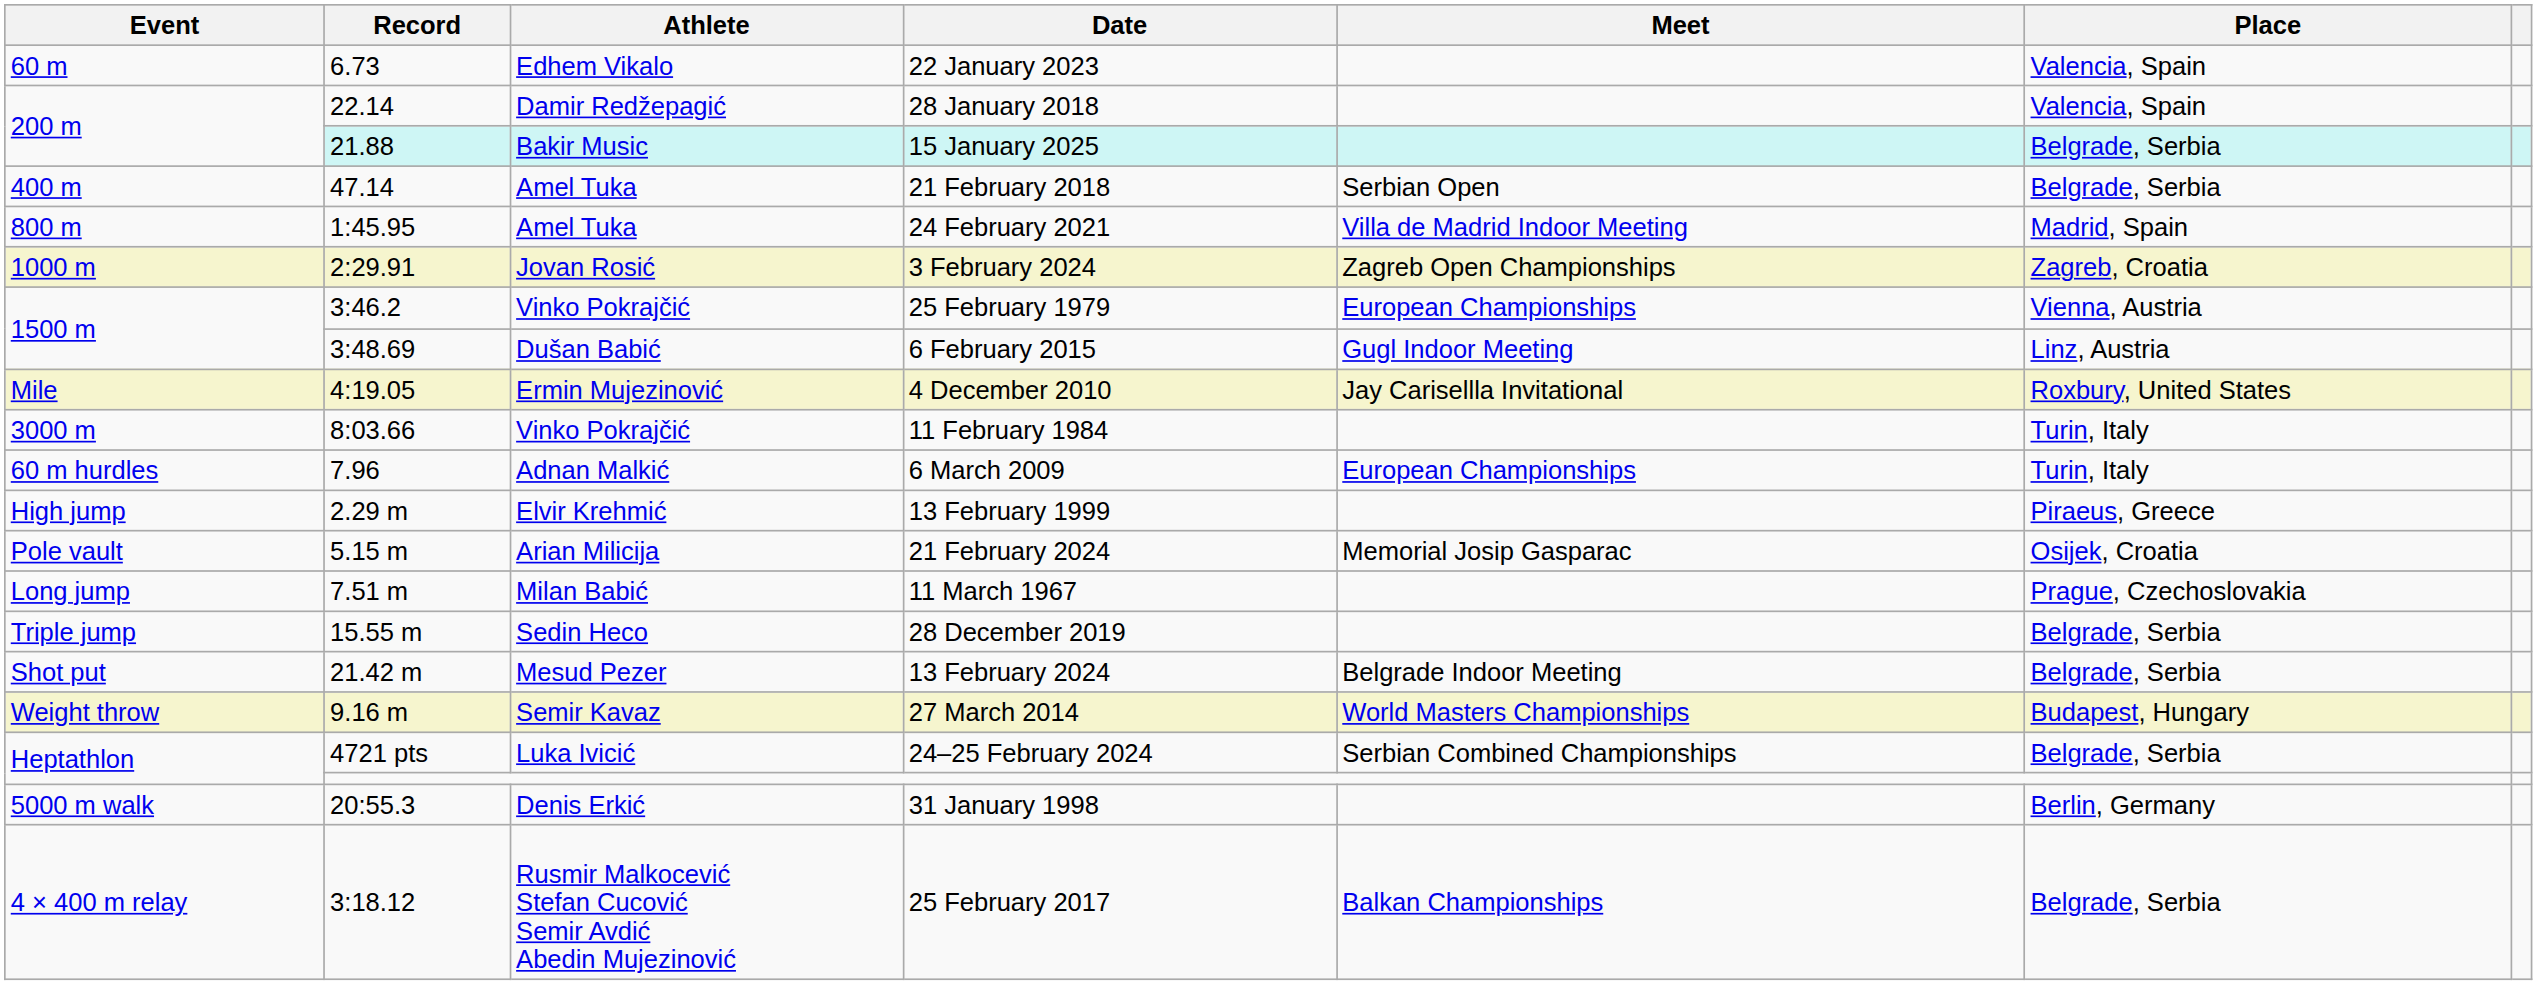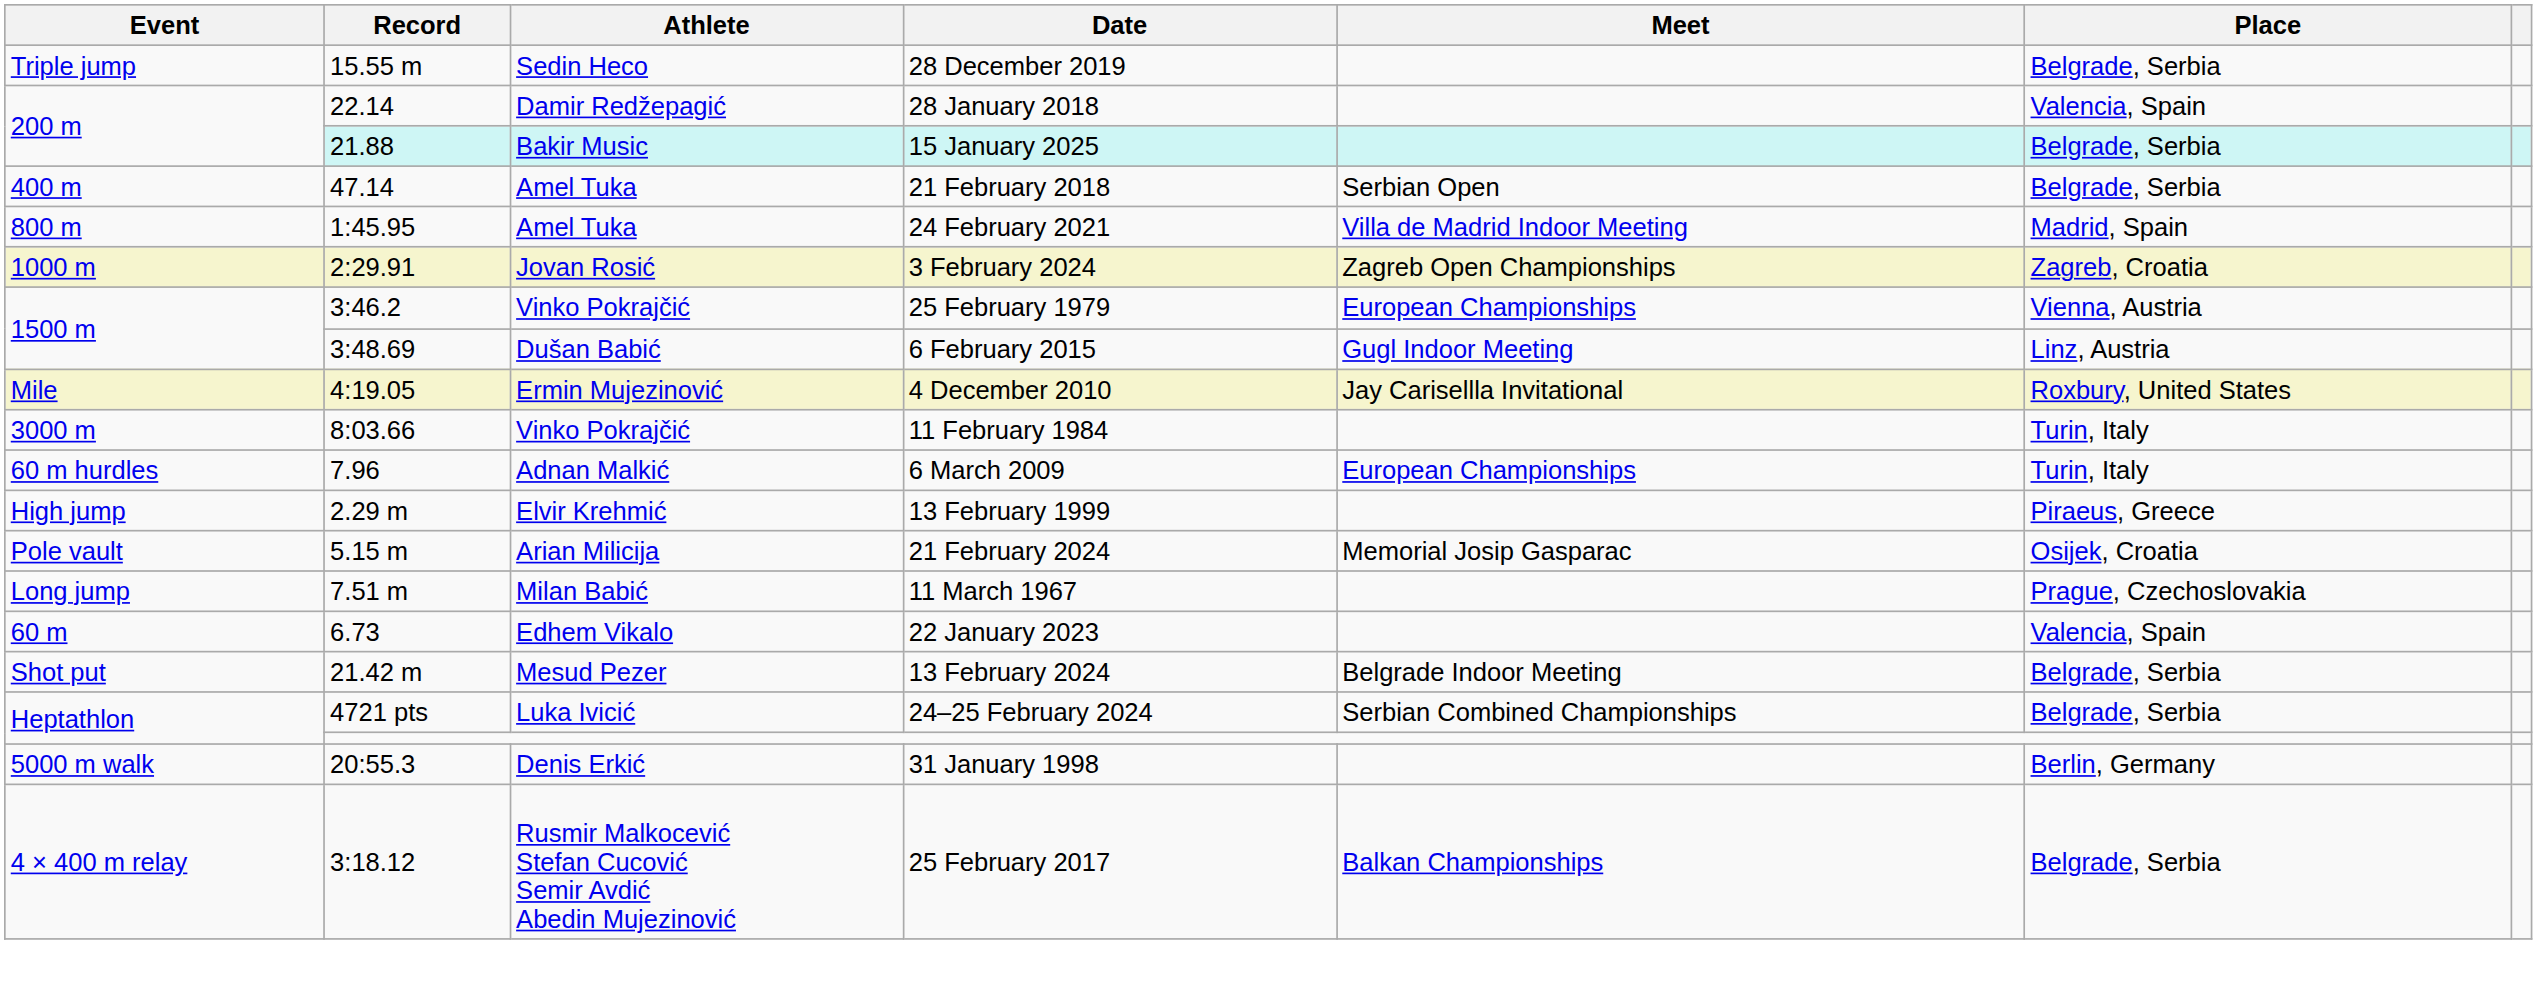rows swapped: 22 January 2023 <-> 28 December 2019
- row: Weight throw | 9.16 m | Semir Kavaz | 27 March 2014 | World Masters Championships | Budapest, Hungary
